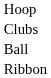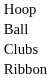rows swapped: Ball <-> Clubs
